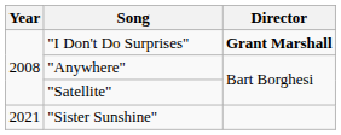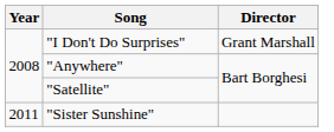"I Don't Do Surprises" | Director: bold -> normal
"Sister Sunshine" | Year: 2021 -> 2011
